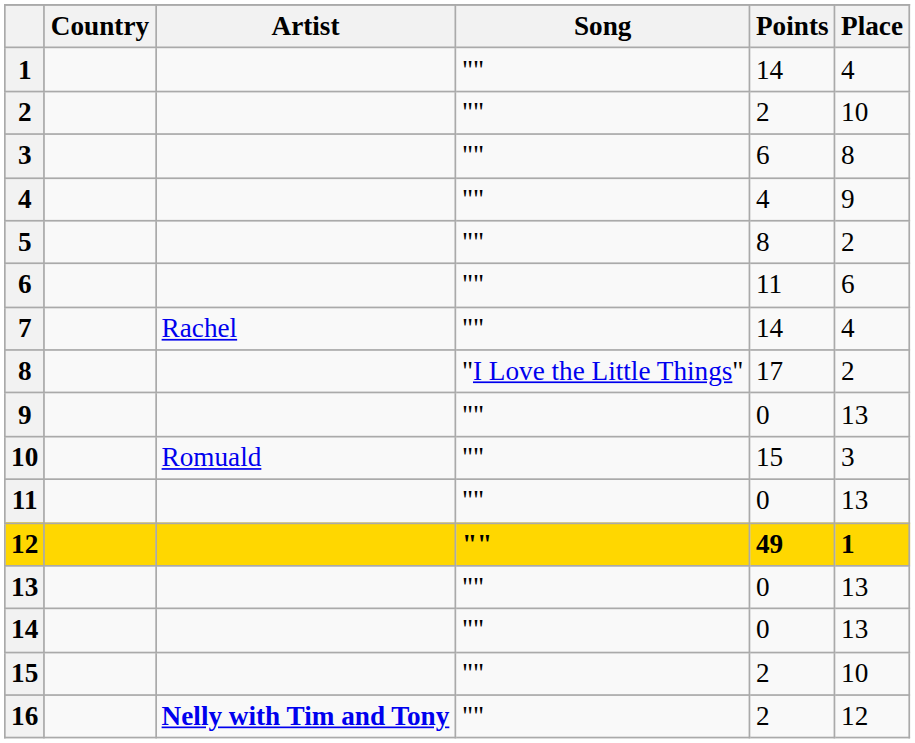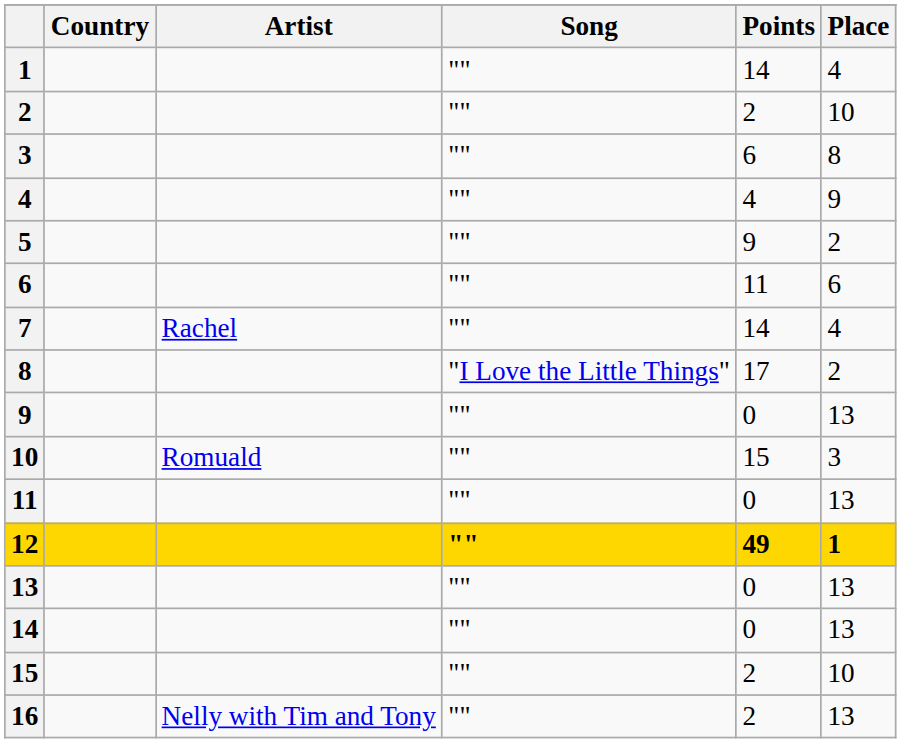5 | Points: 8 -> 9
16 | Artist: bold -> normal
16 | Place: 12 -> 13
